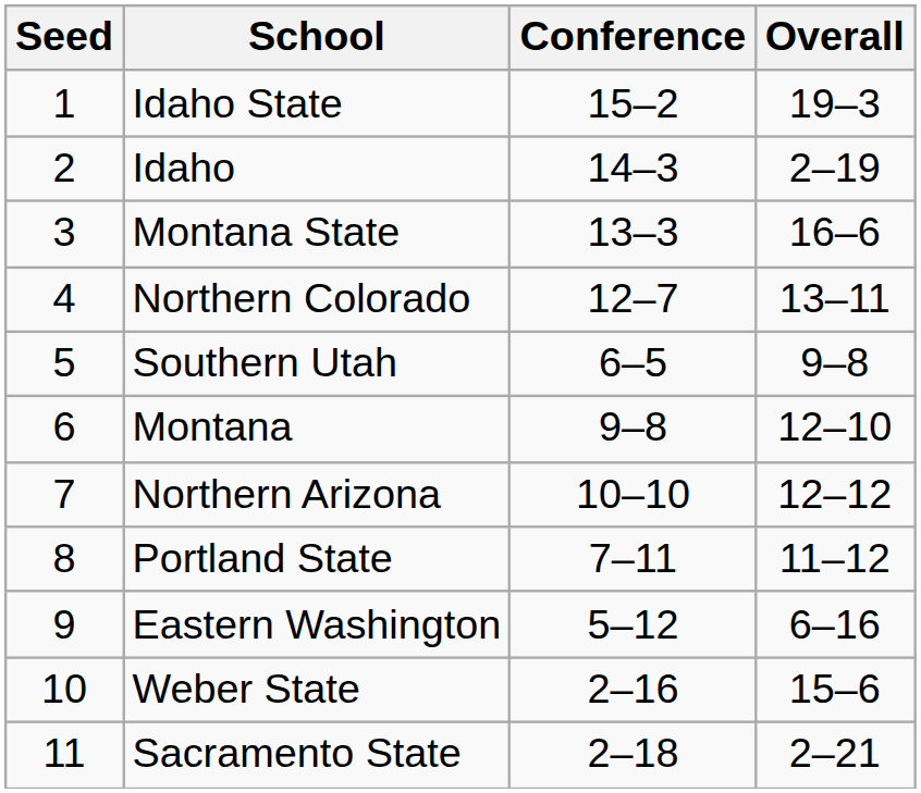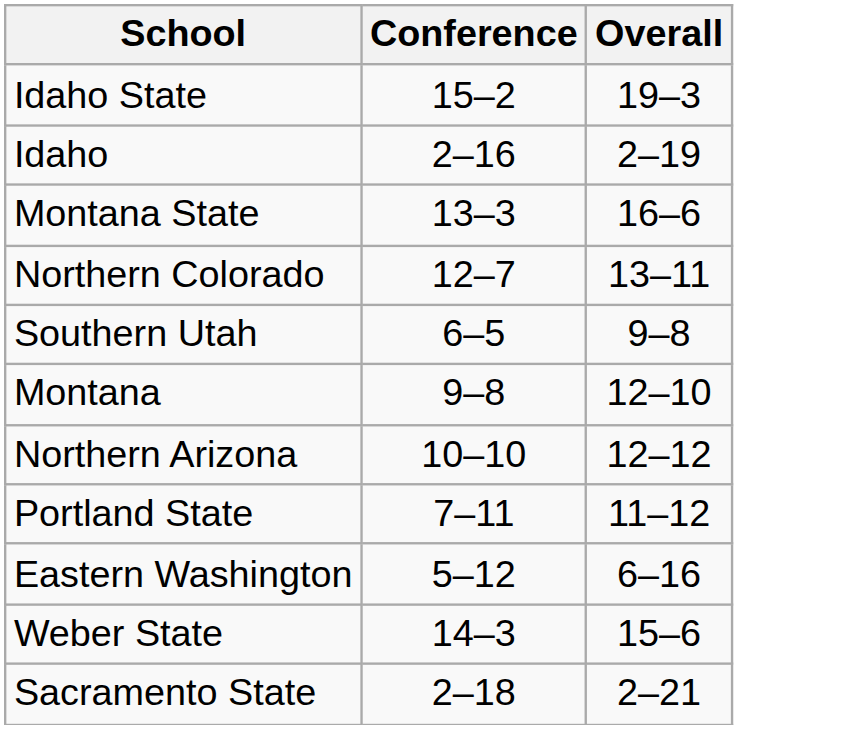- column: Seed | 1 | 2 | 3 | 4 | 5 | 6 | 7 | 8 | 9 | 10 | 11
Idaho | Conference: 14–3 -> 2–16
Weber State | Conference: 2–16 -> 14–3
